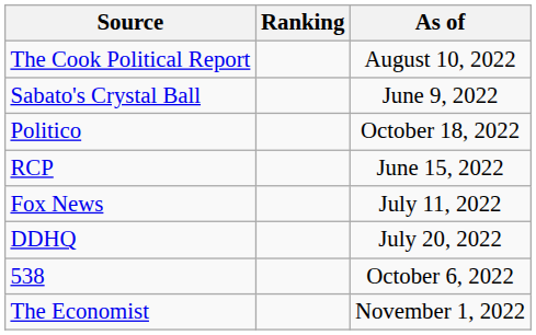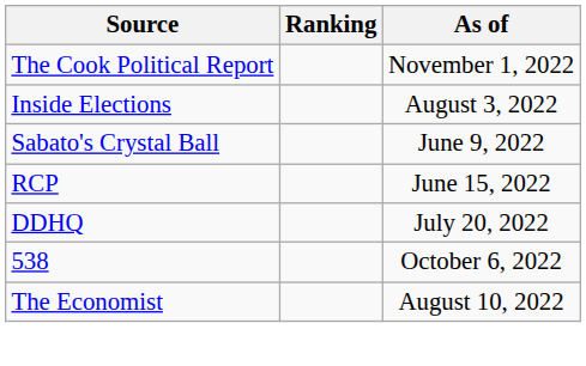The Cook Political Report | As of: August 10, 2022 -> November 1, 2022
+ row: Inside Elections | August 3, 2022
- row: Politico | October 18, 2022
- row: Fox News | July 11, 2022
The Economist | As of: November 1, 2022 -> August 10, 2022
